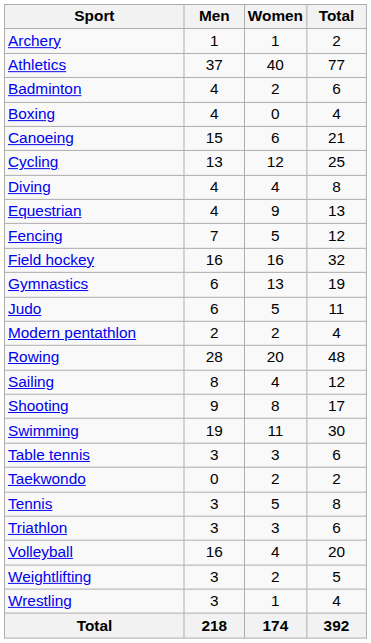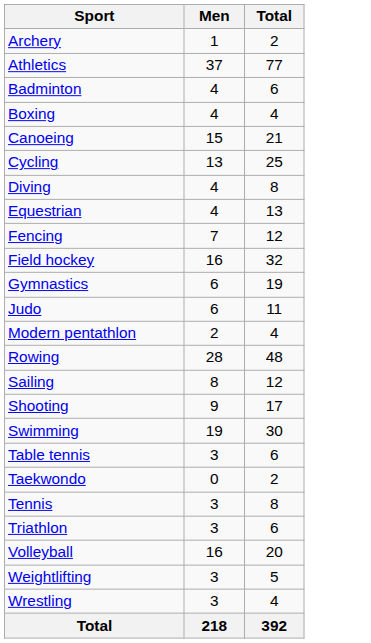- column: Women | 1 | 40 | 2 | 0 | 6 | 12 | 4 | 9 | 5 | 16 | 13 | 5 | 2 | 20 | 4 | 8 | 11 | 3 | 2 | 5 | 3 | 4 | 2 | 1 | 174
